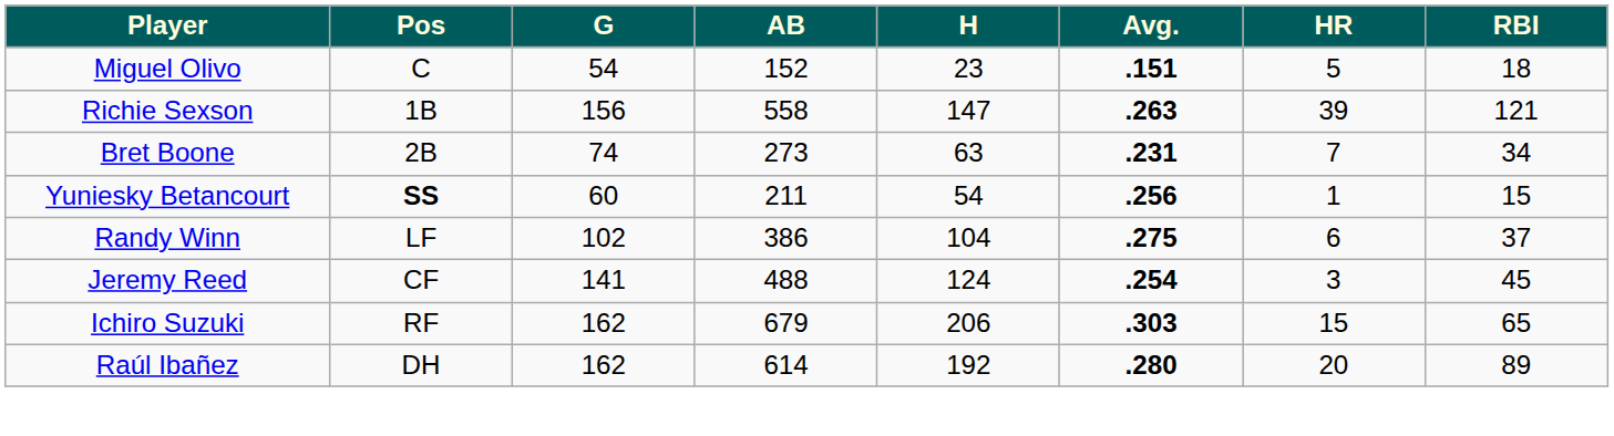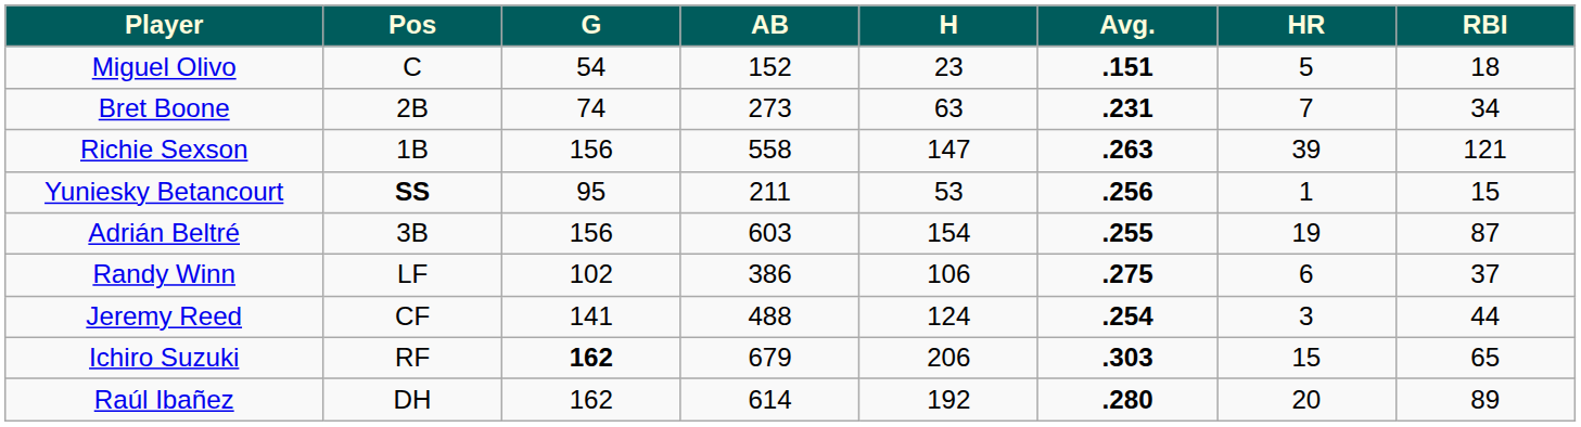rows swapped: Richie Sexson <-> Bret Boone
Yuniesky Betancourt | G: 60 -> 95
Yuniesky Betancourt | H: 54 -> 53
+ row: Adrián Beltré | 3B | 156 | 603 | 154 | .255 | 19 | 87
Randy Winn | H: 104 -> 106
Jeremy Reed | RBI: 45 -> 44
Ichiro Suzuki | G: normal -> bold
